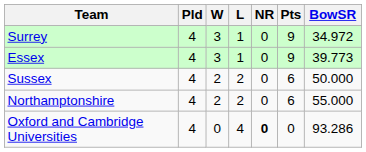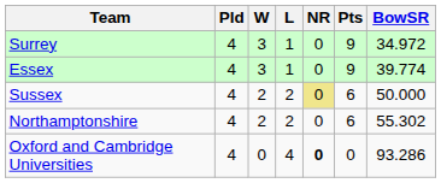Essex | BowSR: 39.773 -> 39.774
Sussex | NR: no background -> khaki background
Northamptonshire | BowSR: 55.000 -> 55.302
